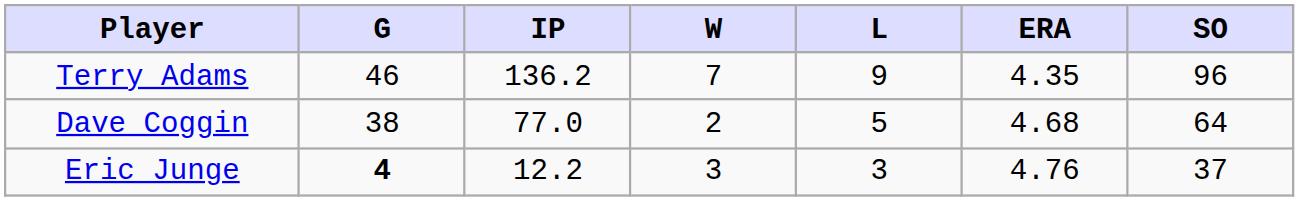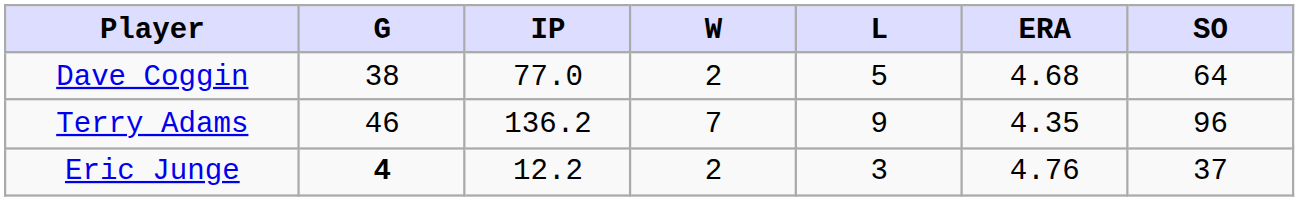rows swapped: Terry Adams <-> Dave Coggin
Eric Junge | W: 3 -> 2
